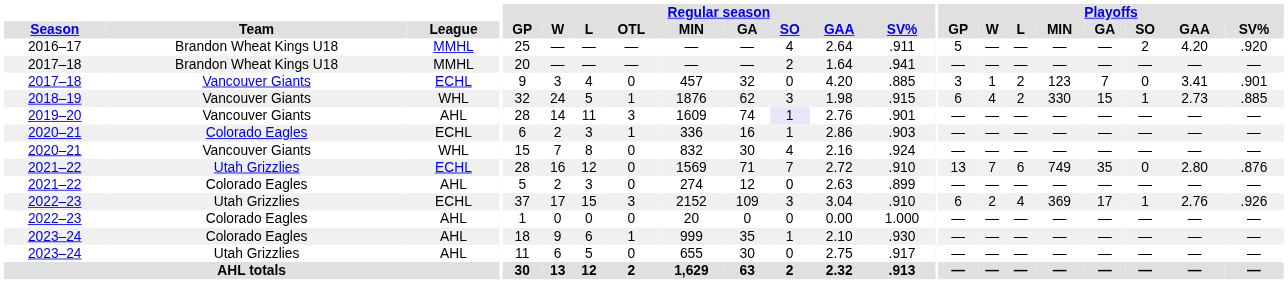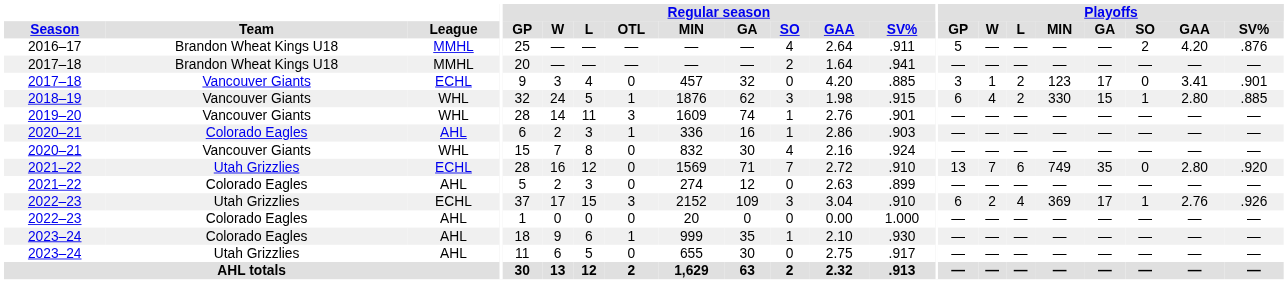2016–17 | Playoffs / SV%: .920 -> .876
2017–18 / Vancouver Giants | Playoffs / GA: 7 -> 17
2018–19 | Playoffs / GAA: 2.73 -> 2.80
2019–20 | League: AHL -> WHL
2019–20 | Regular season / SO: lavender background -> no background
2020–21 / Colorado Eagles | League: ECHL -> AHL
2021–22 / Utah Grizzlies | Playoffs / SV%: .876 -> .920
